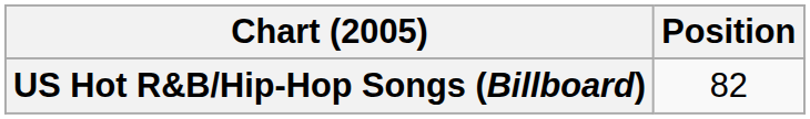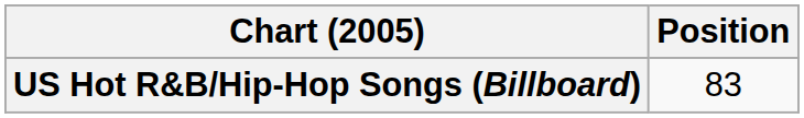US Hot R&B/Hip-Hop Songs (Billboard) | Position: 82 -> 83
